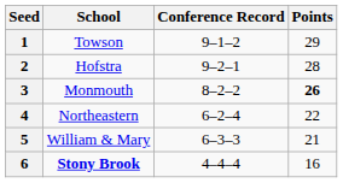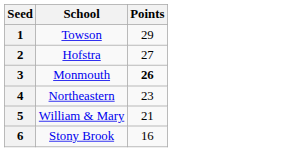- column: Conference Record | 9–1–2 | 9–2–1 | 8–2–2 | 6–2–4 | 6–3–3 | 4–4–4
2 | Points: 28 -> 27
4 | Points: 22 -> 23
6 | School: bold -> normal
